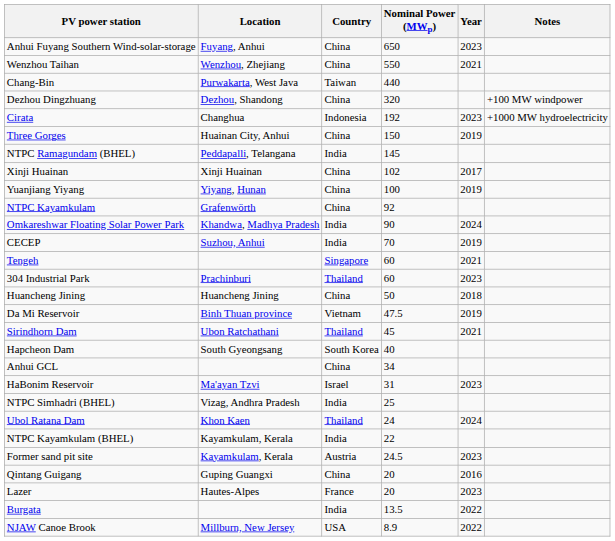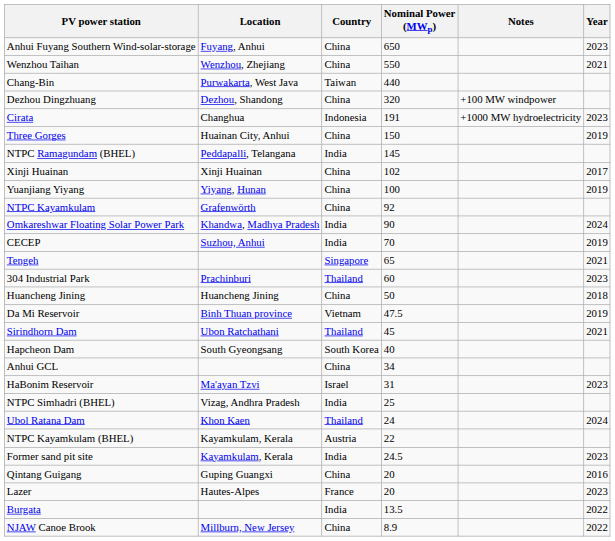columns swapped: Year <-> Notes
Cirata | Nominal Power (MWp): 192 -> 191
Tengeh | Nominal Power (MWp): 60 -> 65
NTPC Kayamkulam (BHEL) | Country: India -> Austria
Former sand pit site | Country: Austria -> India
NJAW Canoe Brook | Country: USA -> China
